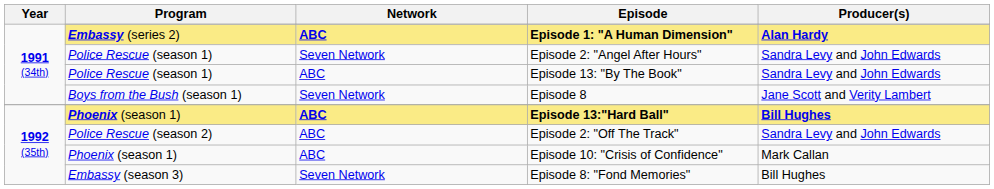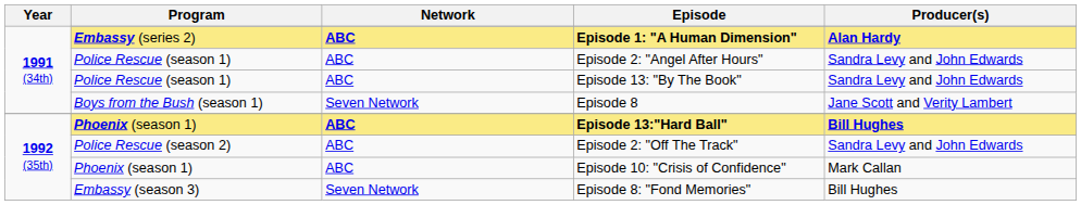Episode 2: "Angel After Hours" | Network: Seven Network -> ABC
